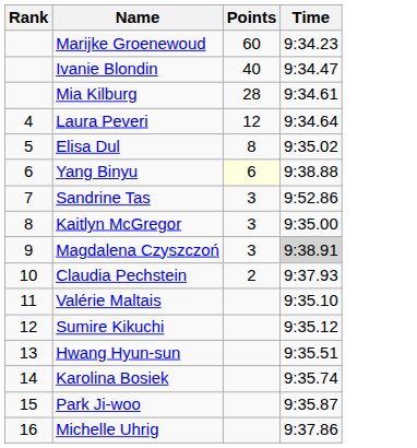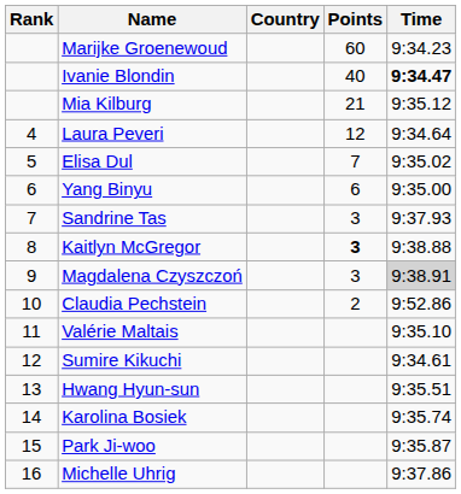+ column: Country
Ivanie Blondin | Time: normal -> bold
Mia Kilburg | Points: 28 -> 21
Mia Kilburg | Time: 9:34.61 -> 9:35.12
Elisa Dul | Points: 8 -> 7
Yang Binyu | Points: lightyellow background -> no background
Yang Binyu | Time: 9:38.88 -> 9:35.00
Sandrine Tas | Time: 9:52.86 -> 9:37.93
Kaitlyn McGregor | Points: normal -> bold
Kaitlyn McGregor | Time: 9:35.00 -> 9:38.88
Claudia Pechstein | Time: 9:37.93 -> 9:52.86
Sumire Kikuchi | Time: 9:35.12 -> 9:34.61
